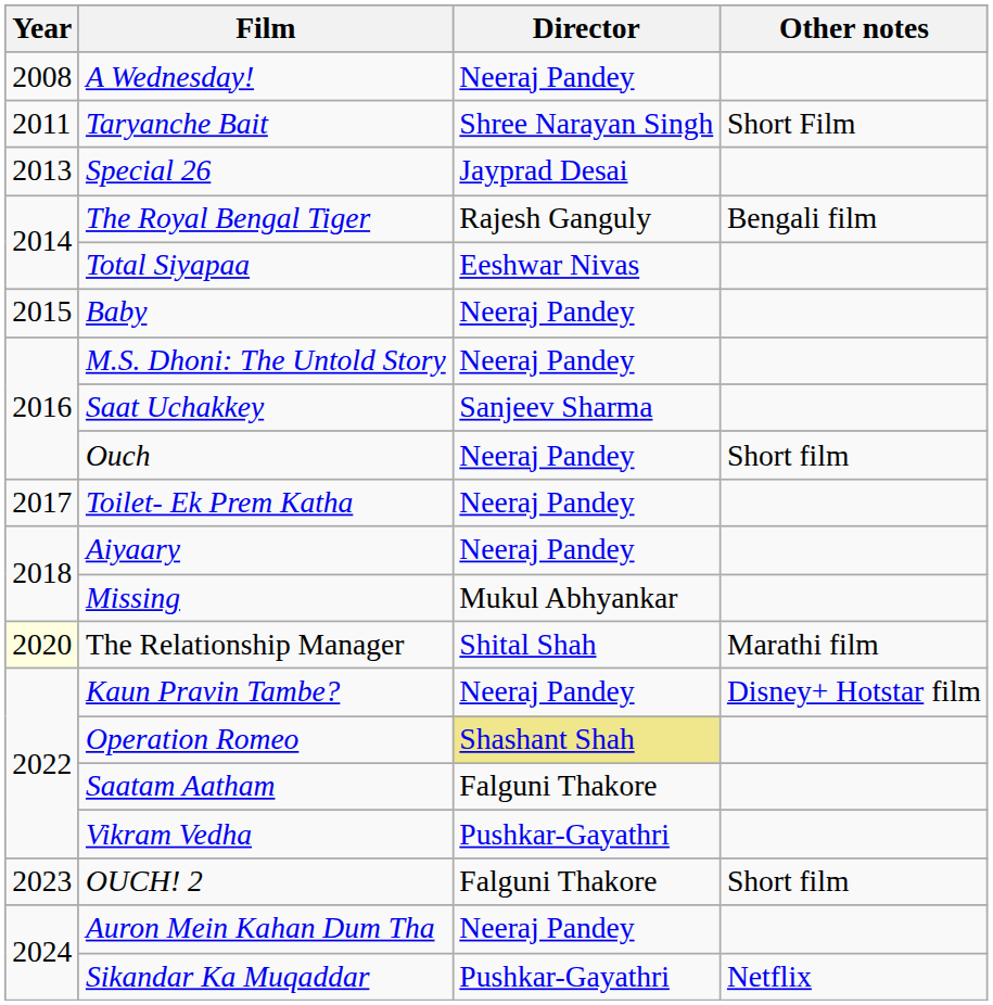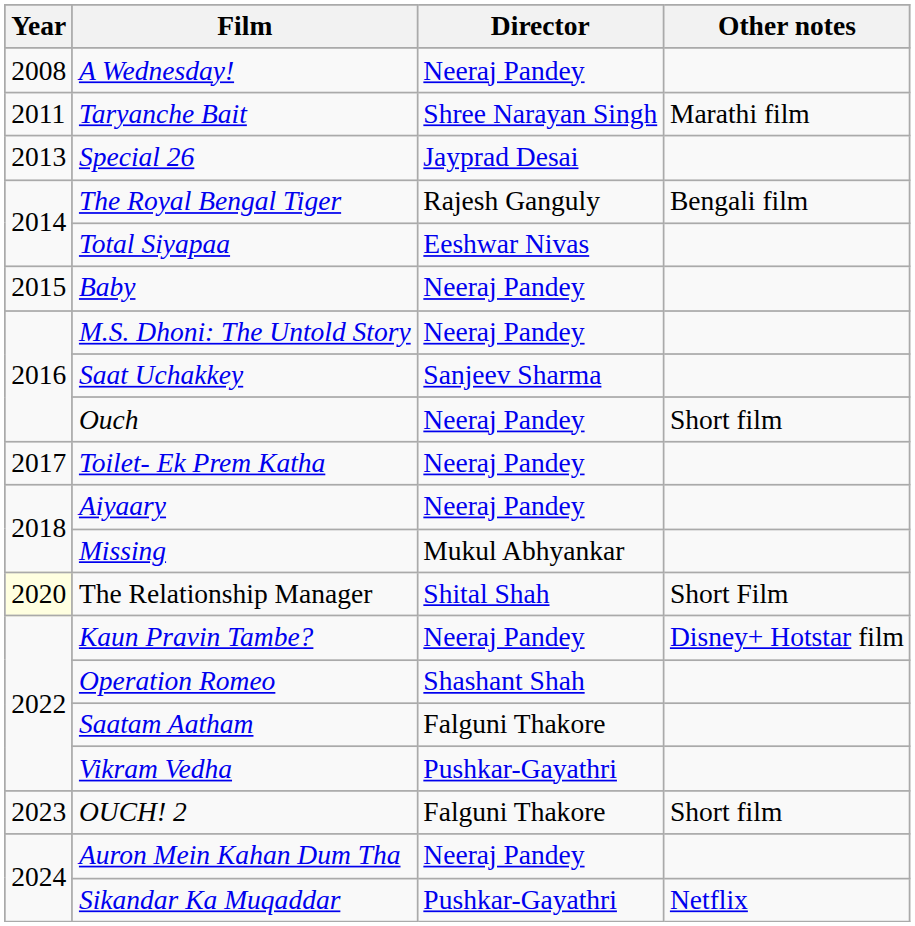Taryanche Bait | Other notes: Short Film -> Marathi film
The Relationship Manager | Other notes: Marathi film -> Short Film
Operation Romeo | Director: khaki background -> no background
